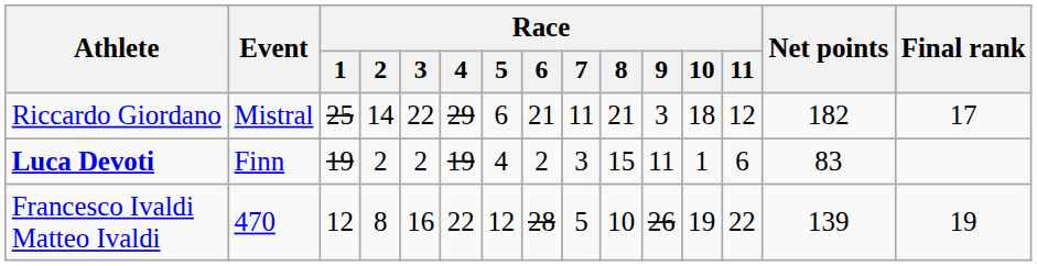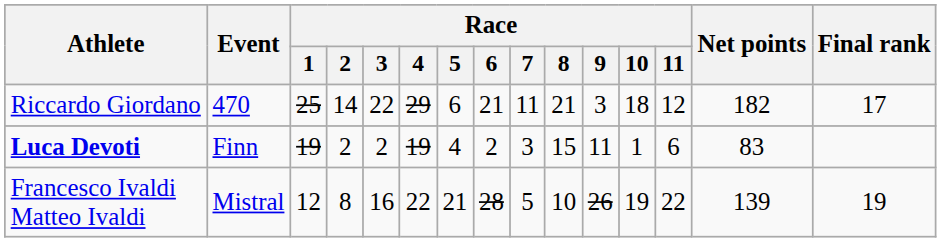Riccardo Giordano | Event: Mistral -> 470
Francesco Ivaldi Matteo Ivaldi | Event: 470 -> Mistral
Francesco Ivaldi Matteo Ivaldi | Race / 5: 12 -> 21
